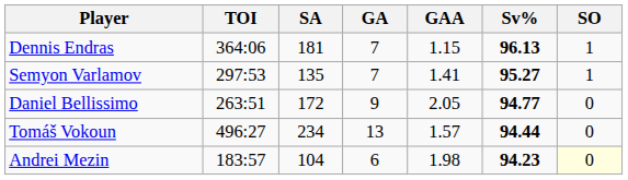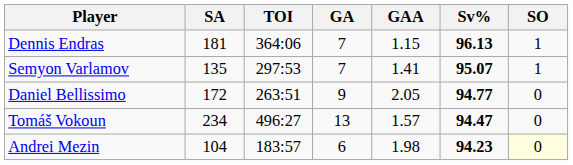columns swapped: TOI <-> SA
Semyon Varlamov | Sv%: 95.27 -> 95.07
Tomáš Vokoun | Sv%: 94.44 -> 94.47
